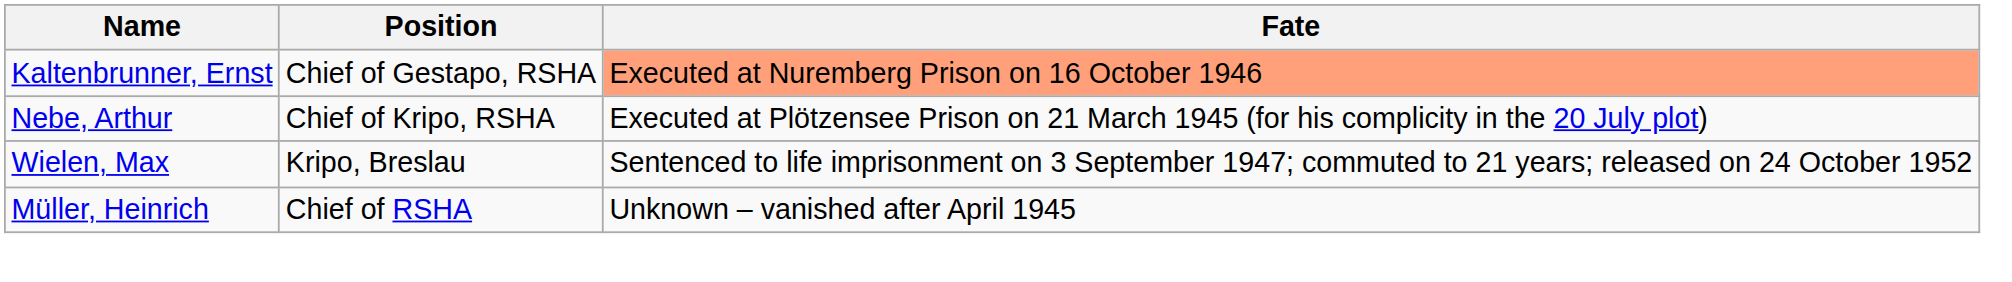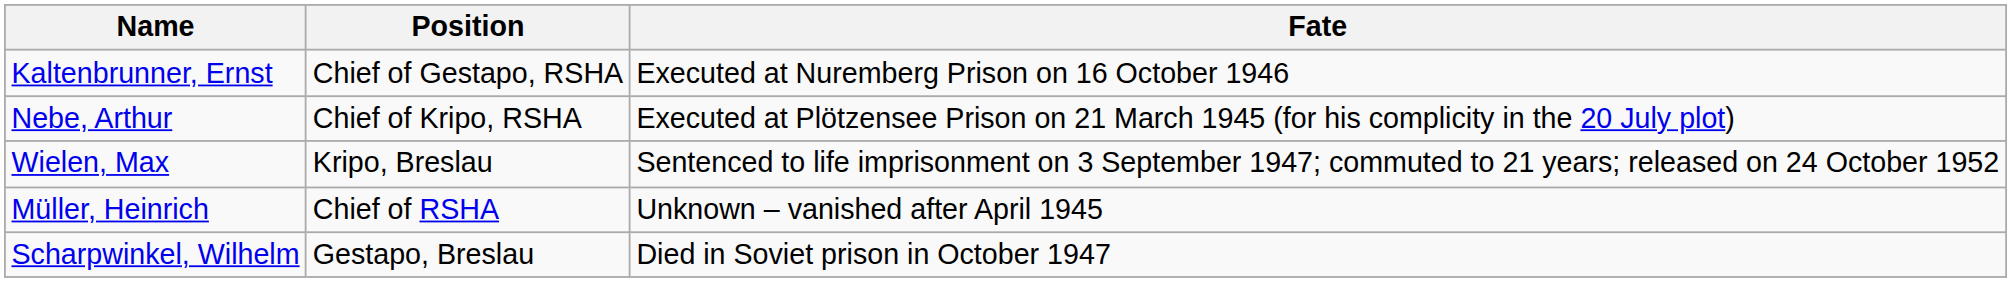Kaltenbrunner, Ernst | Fate: lightsalmon background -> no background
+ row: Scharpwinkel, Wilhelm | Gestapo, Breslau | Died in Soviet prison in October 1947
